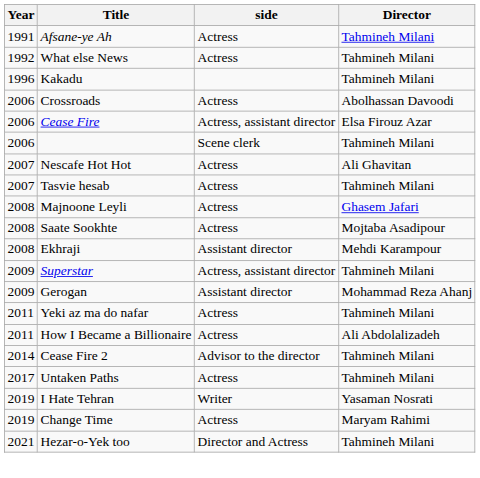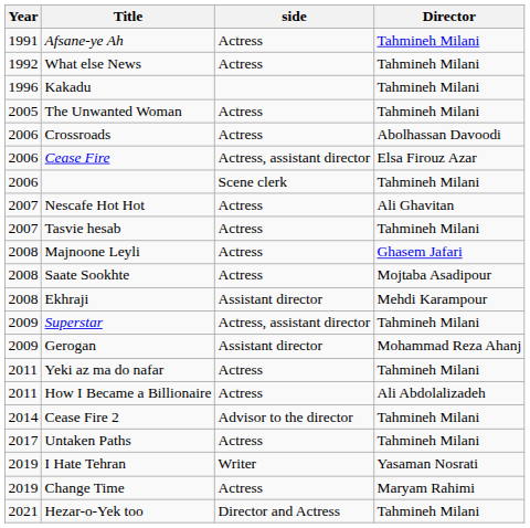+ row: 2005 | The Unwanted Woman | Actress | Tahmineh Milani
